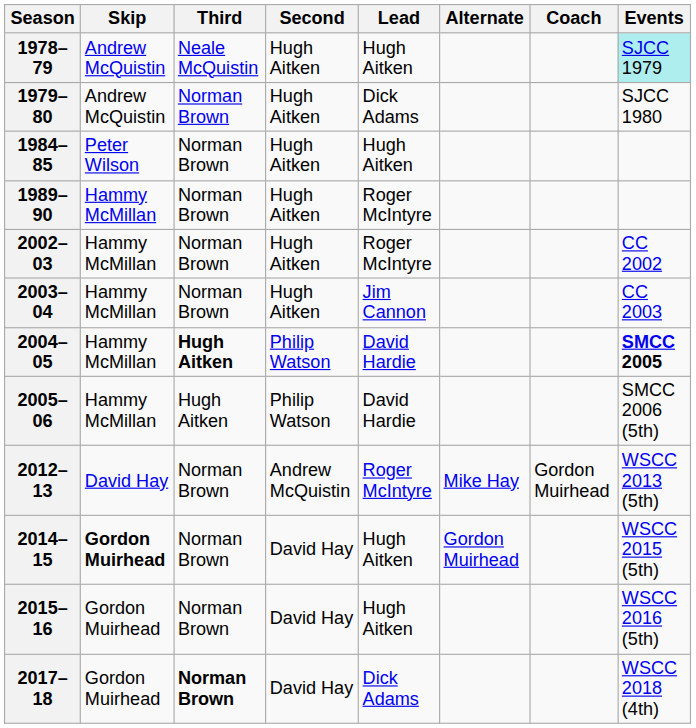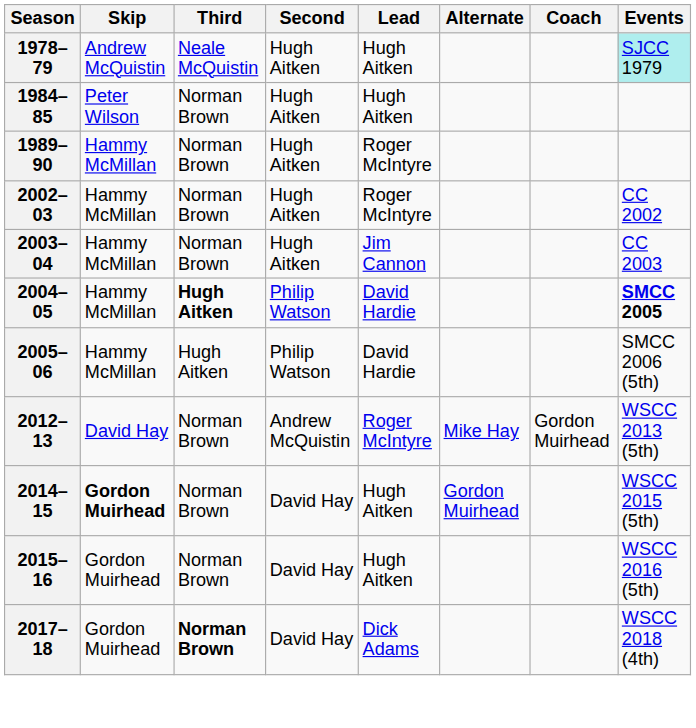- row: 1979–80 | Andrew McQuistin | Norman Brown | Hugh Aitken | Dick Adams | SJCC 1980
